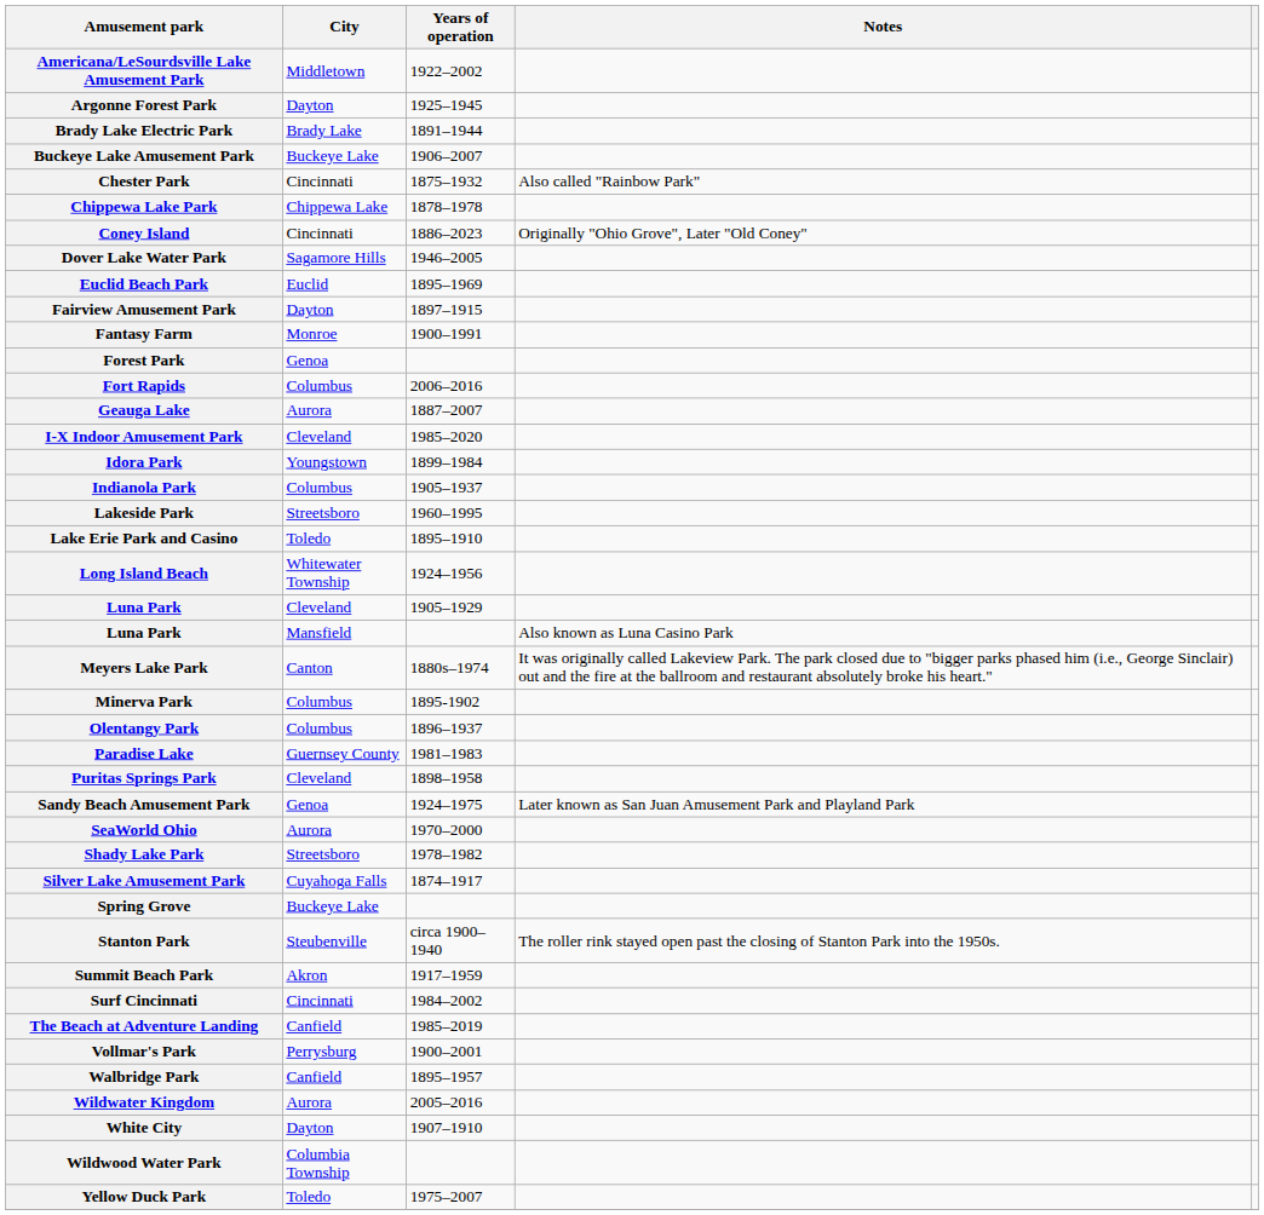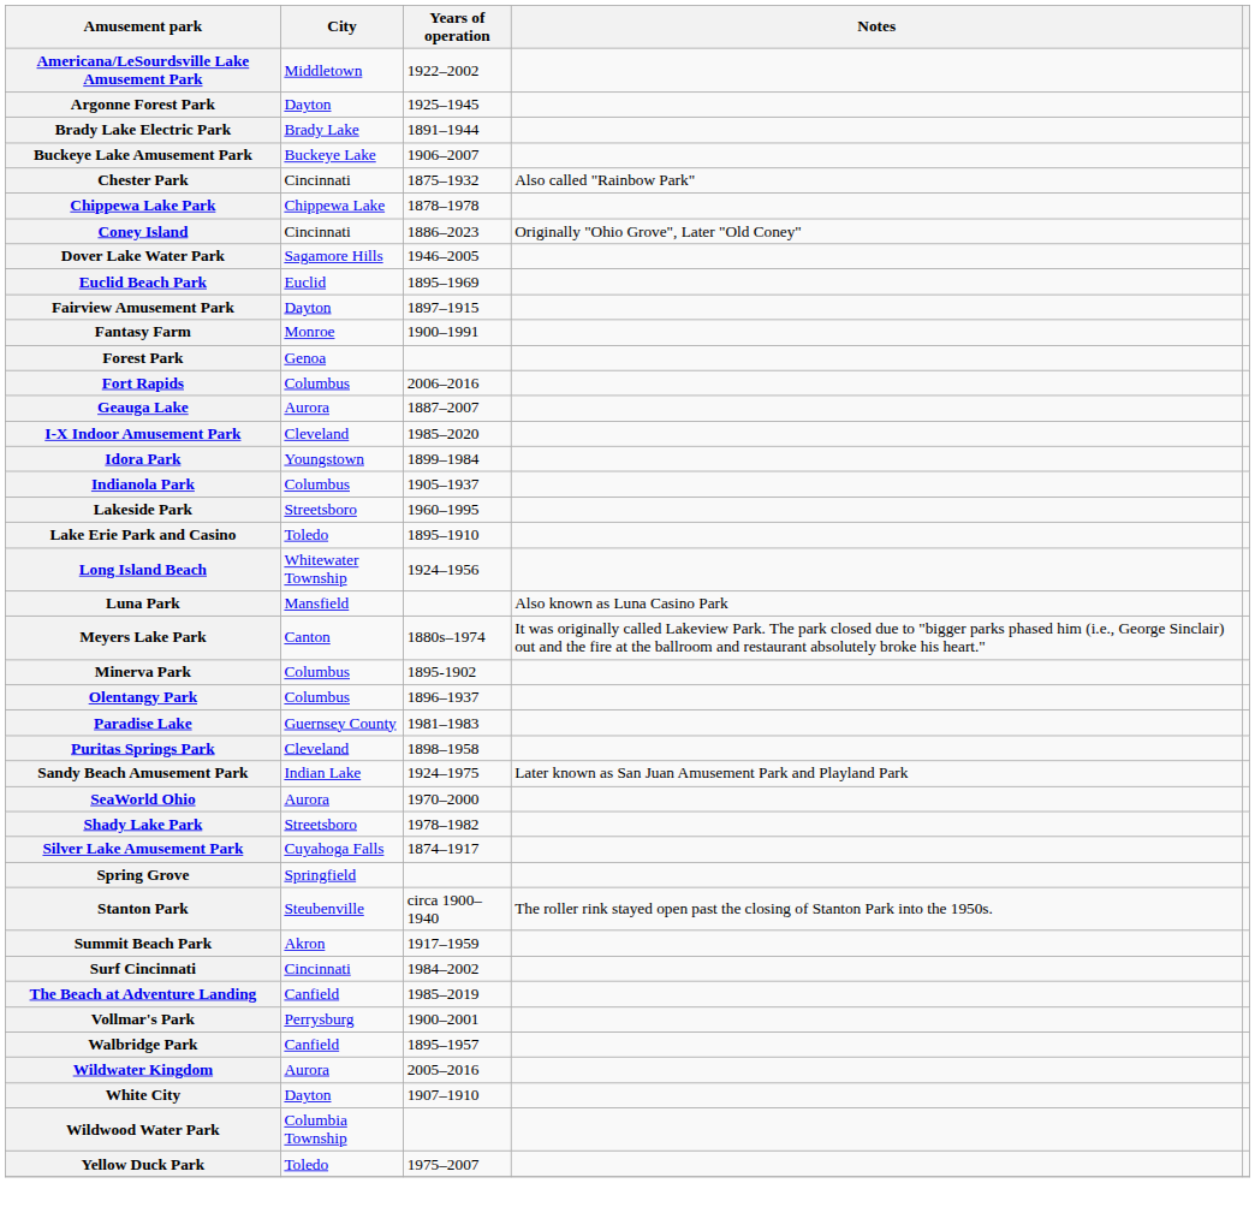- row: Luna Park | Cleveland | 1905–1929
Sandy Beach Amusement Park | City: Genoa -> Indian Lake
Spring Grove | City: Buckeye Lake -> Springfield
